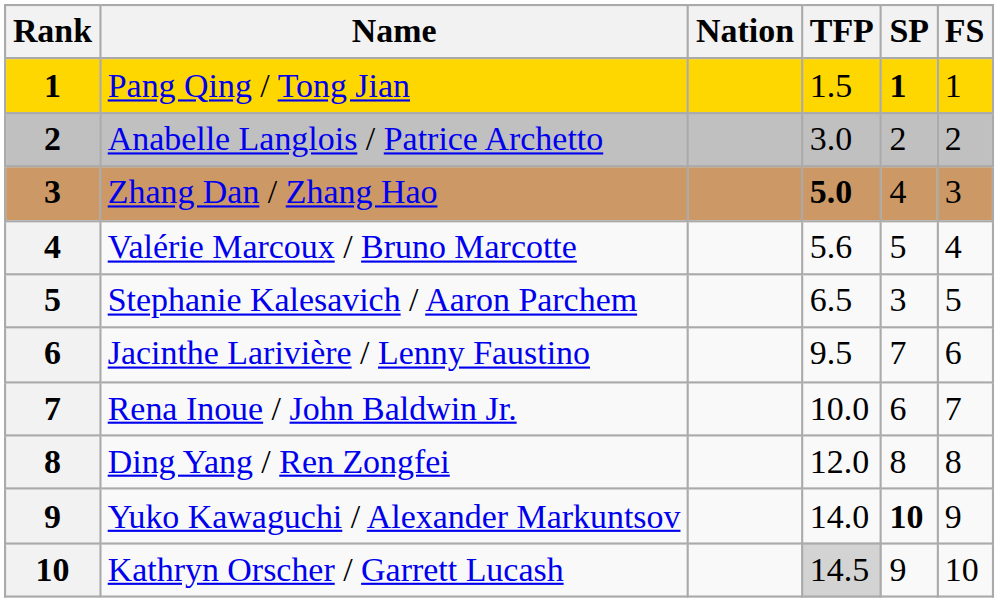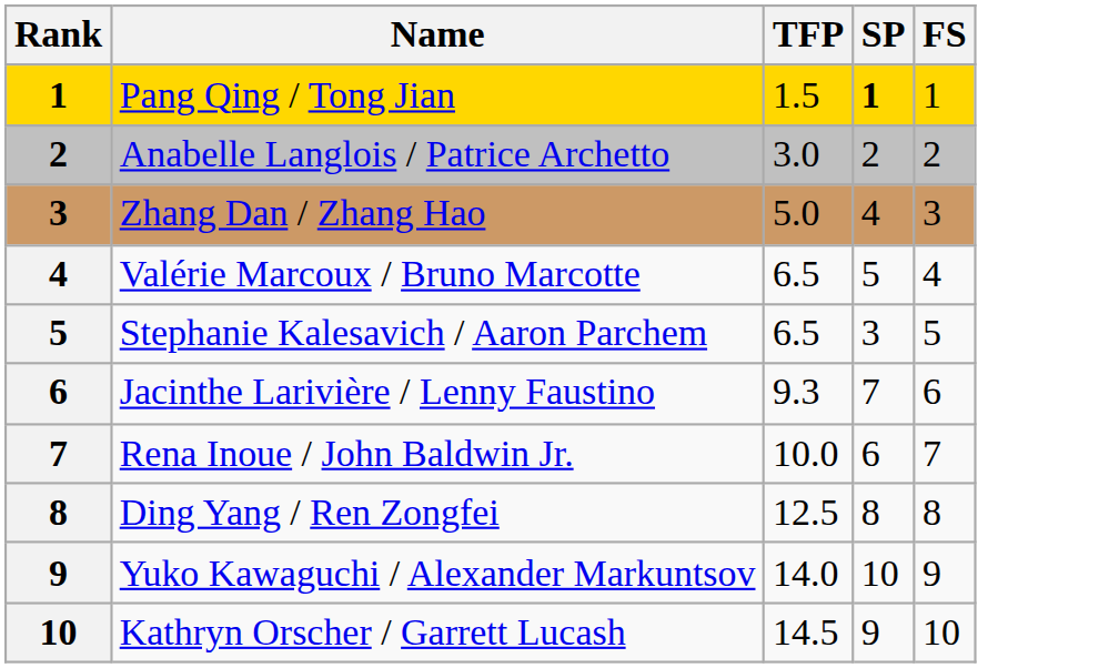- column: Nation
Zhang Dan / Zhang Hao | TFP: bold -> normal
Valérie Marcoux / Bruno Marcotte | TFP: 5.6 -> 6.5
Jacinthe Larivière / Lenny Faustino | TFP: 9.5 -> 9.3
Ding Yang / Ren Zongfei | TFP: 12.0 -> 12.5
Yuko Kawaguchi / Alexander Markuntsov | SP: bold -> normal
Kathryn Orscher / Garrett Lucash | TFP: lightgrey background -> no background
